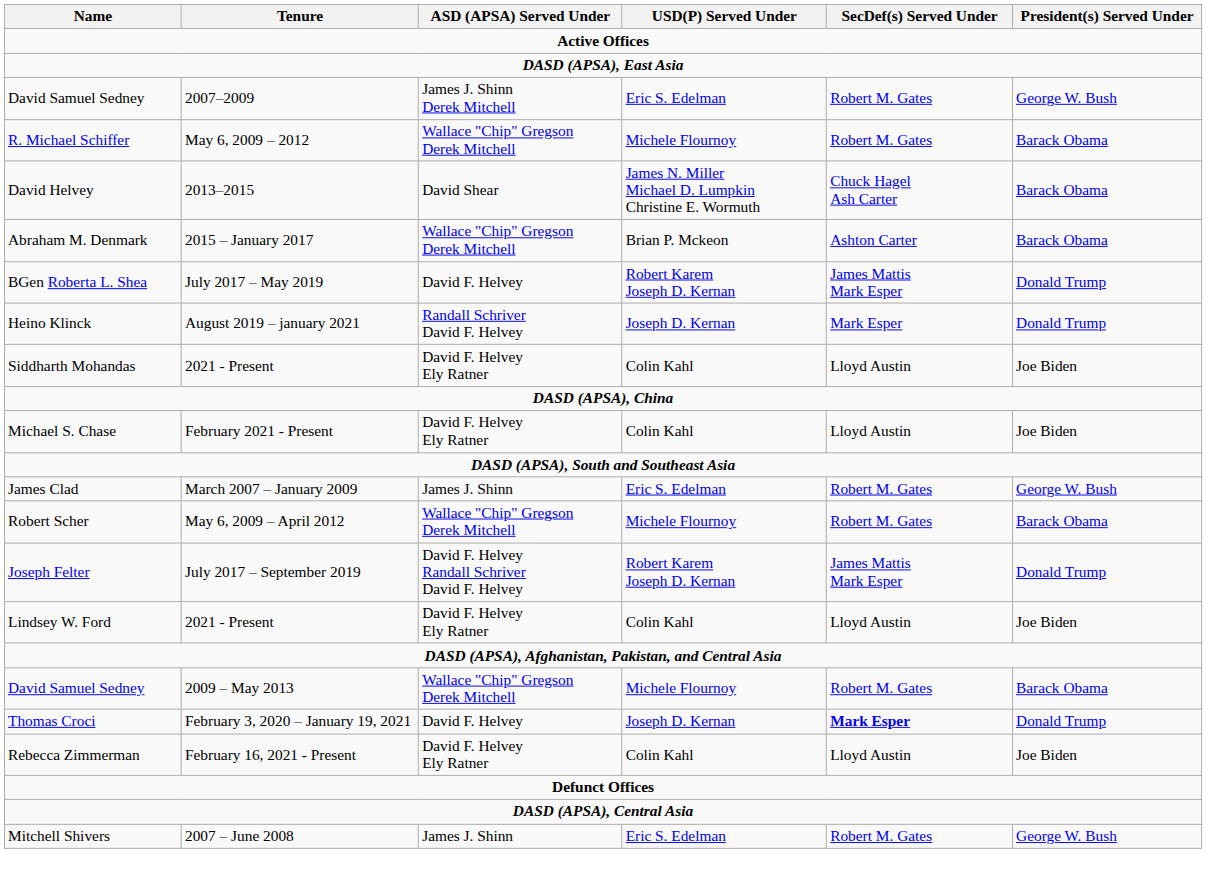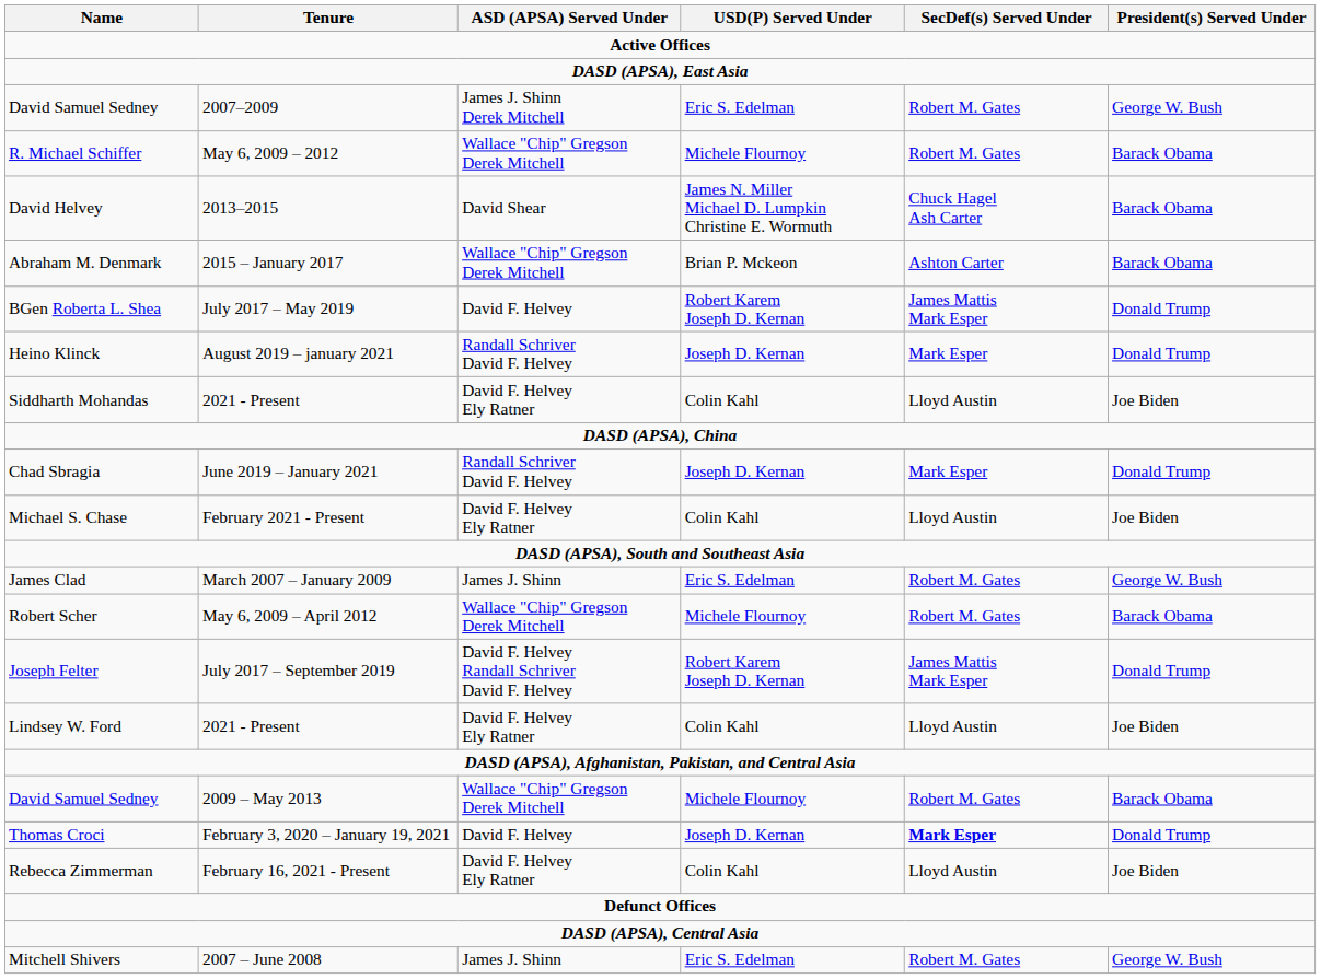+ row: Chad Sbragia | June 2019 – January 2021 | Randall Schriver David F. Helvey | Joseph D. Kernan | Mark Esper | Donald Trump
